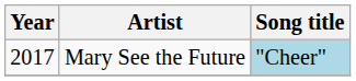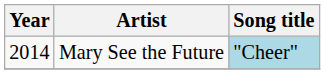Mary See the Future | Year: 2017 -> 2014
